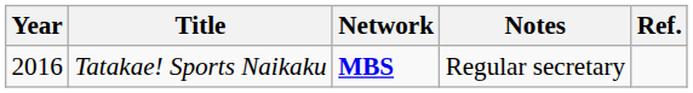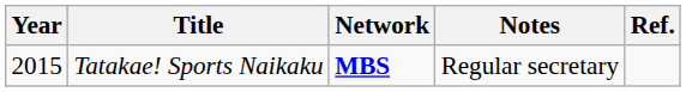Tatakae! Sports Naikaku | Year: 2016 -> 2015
